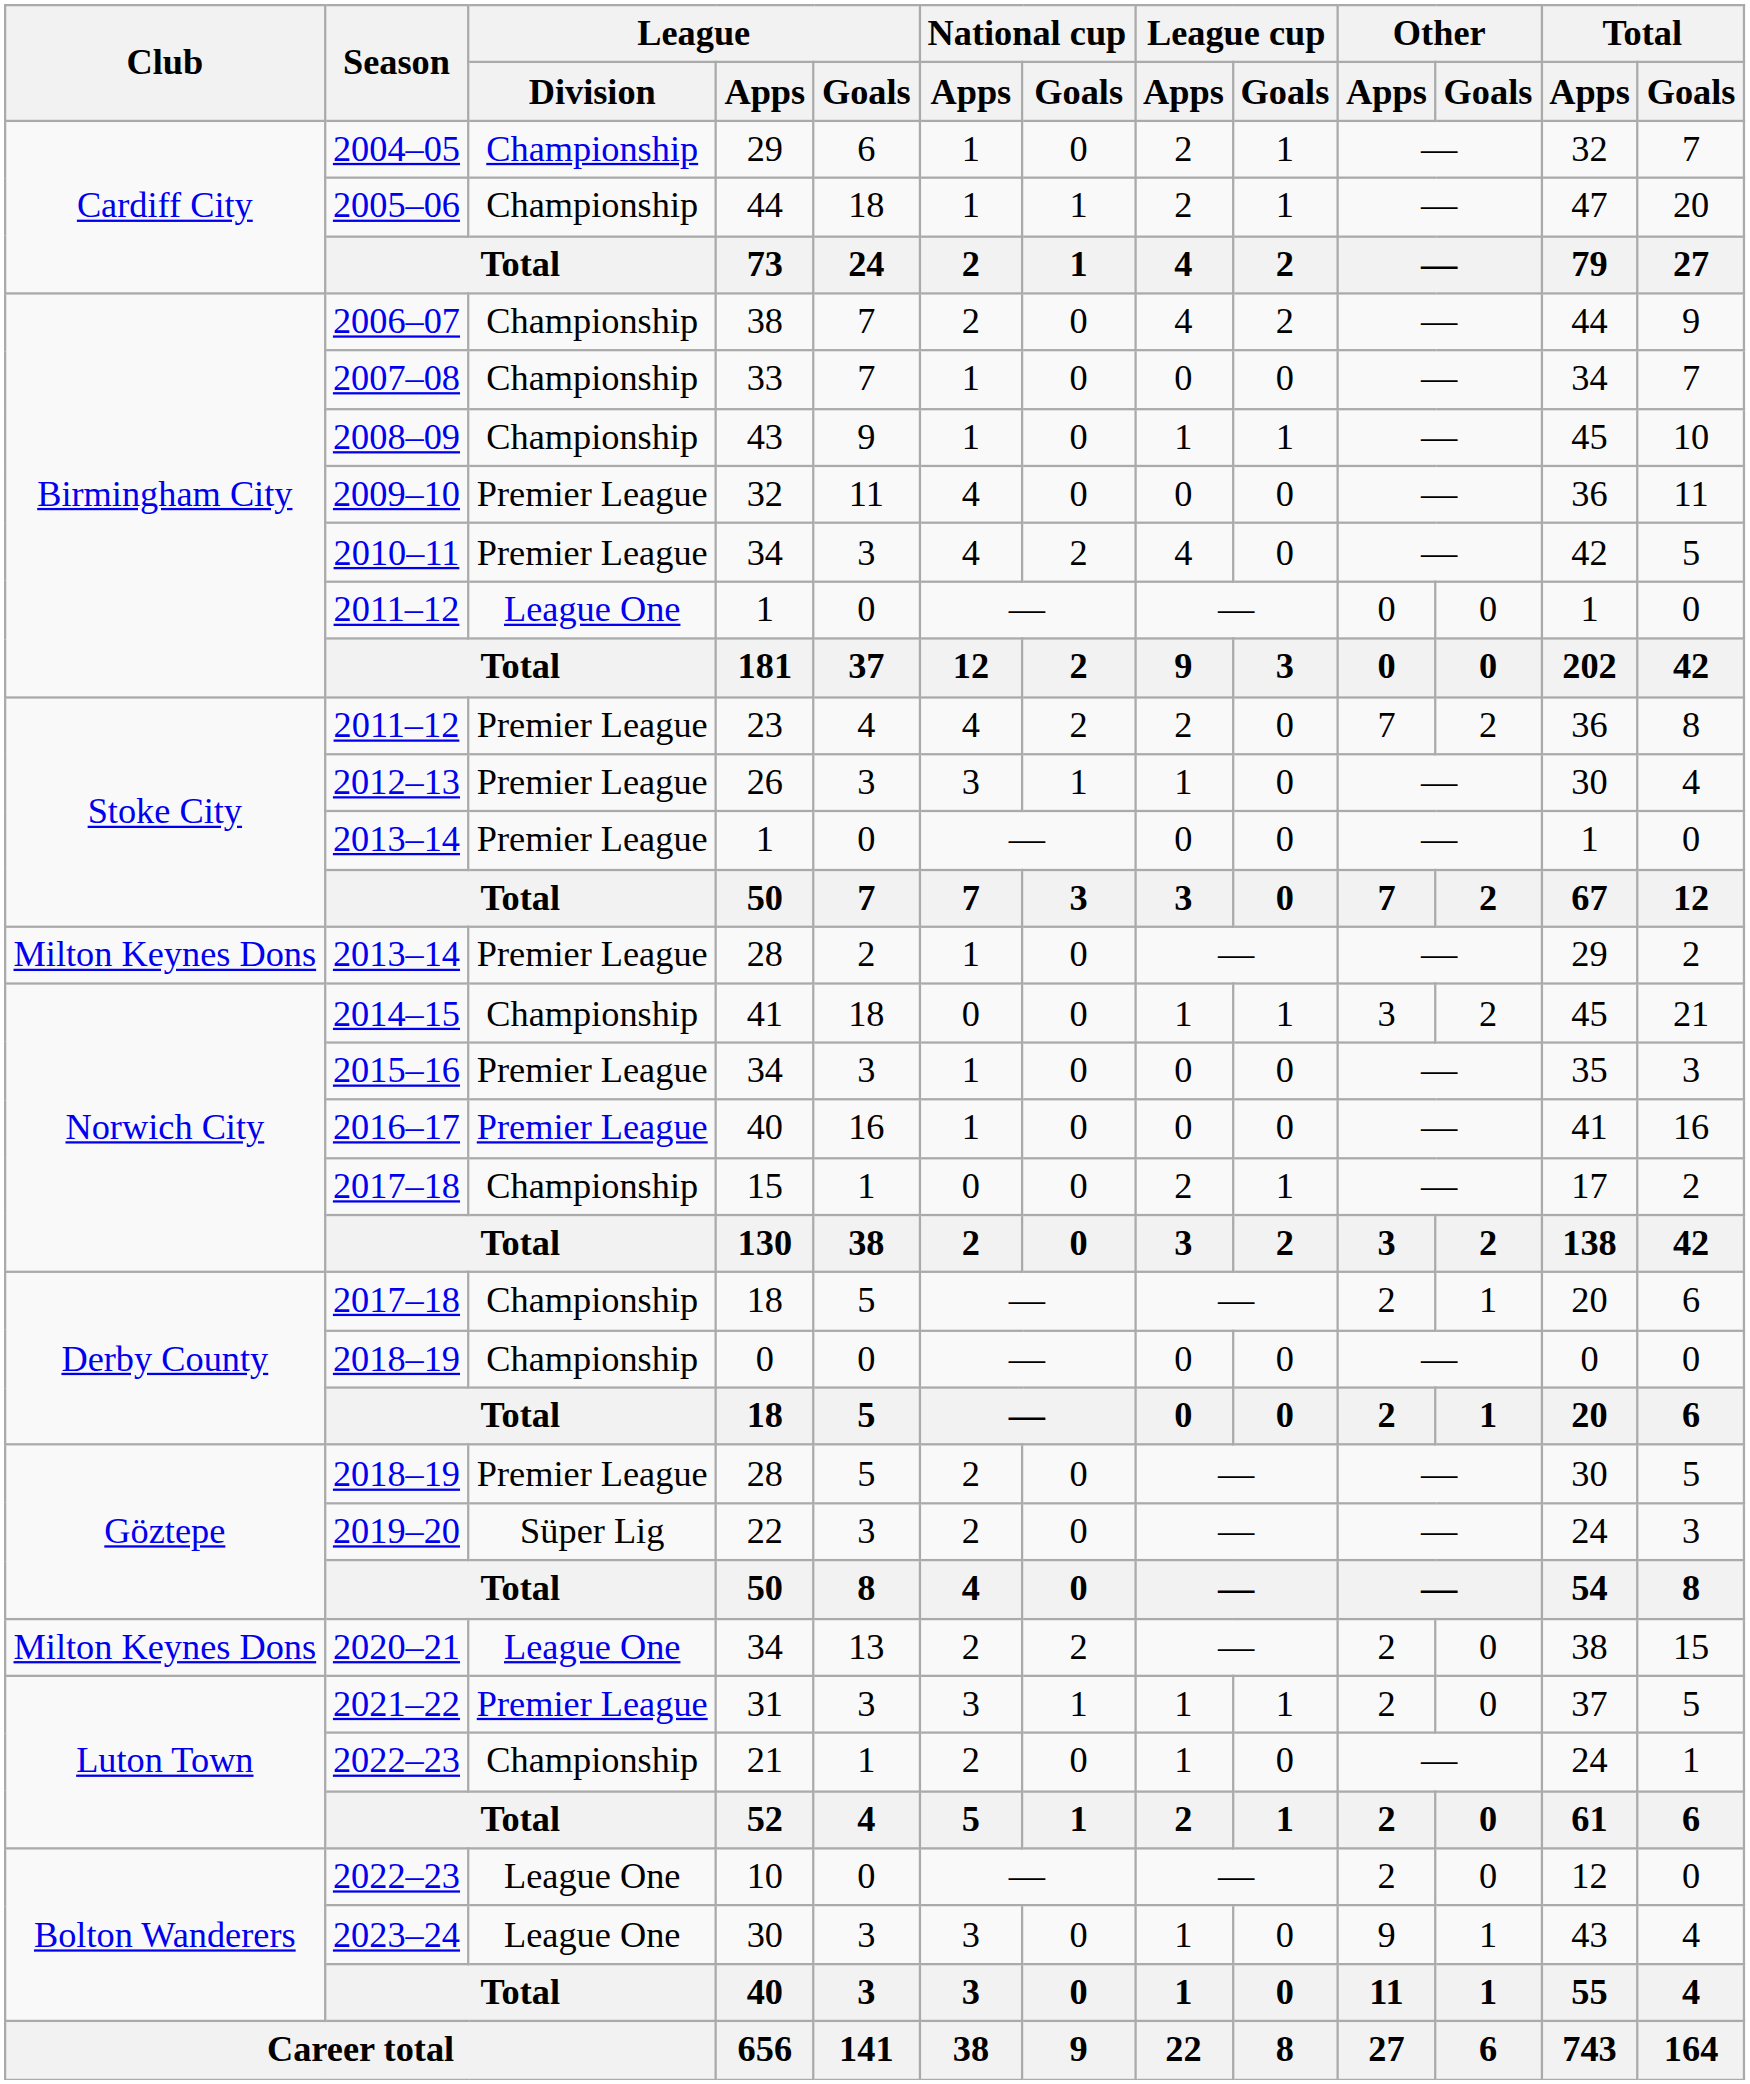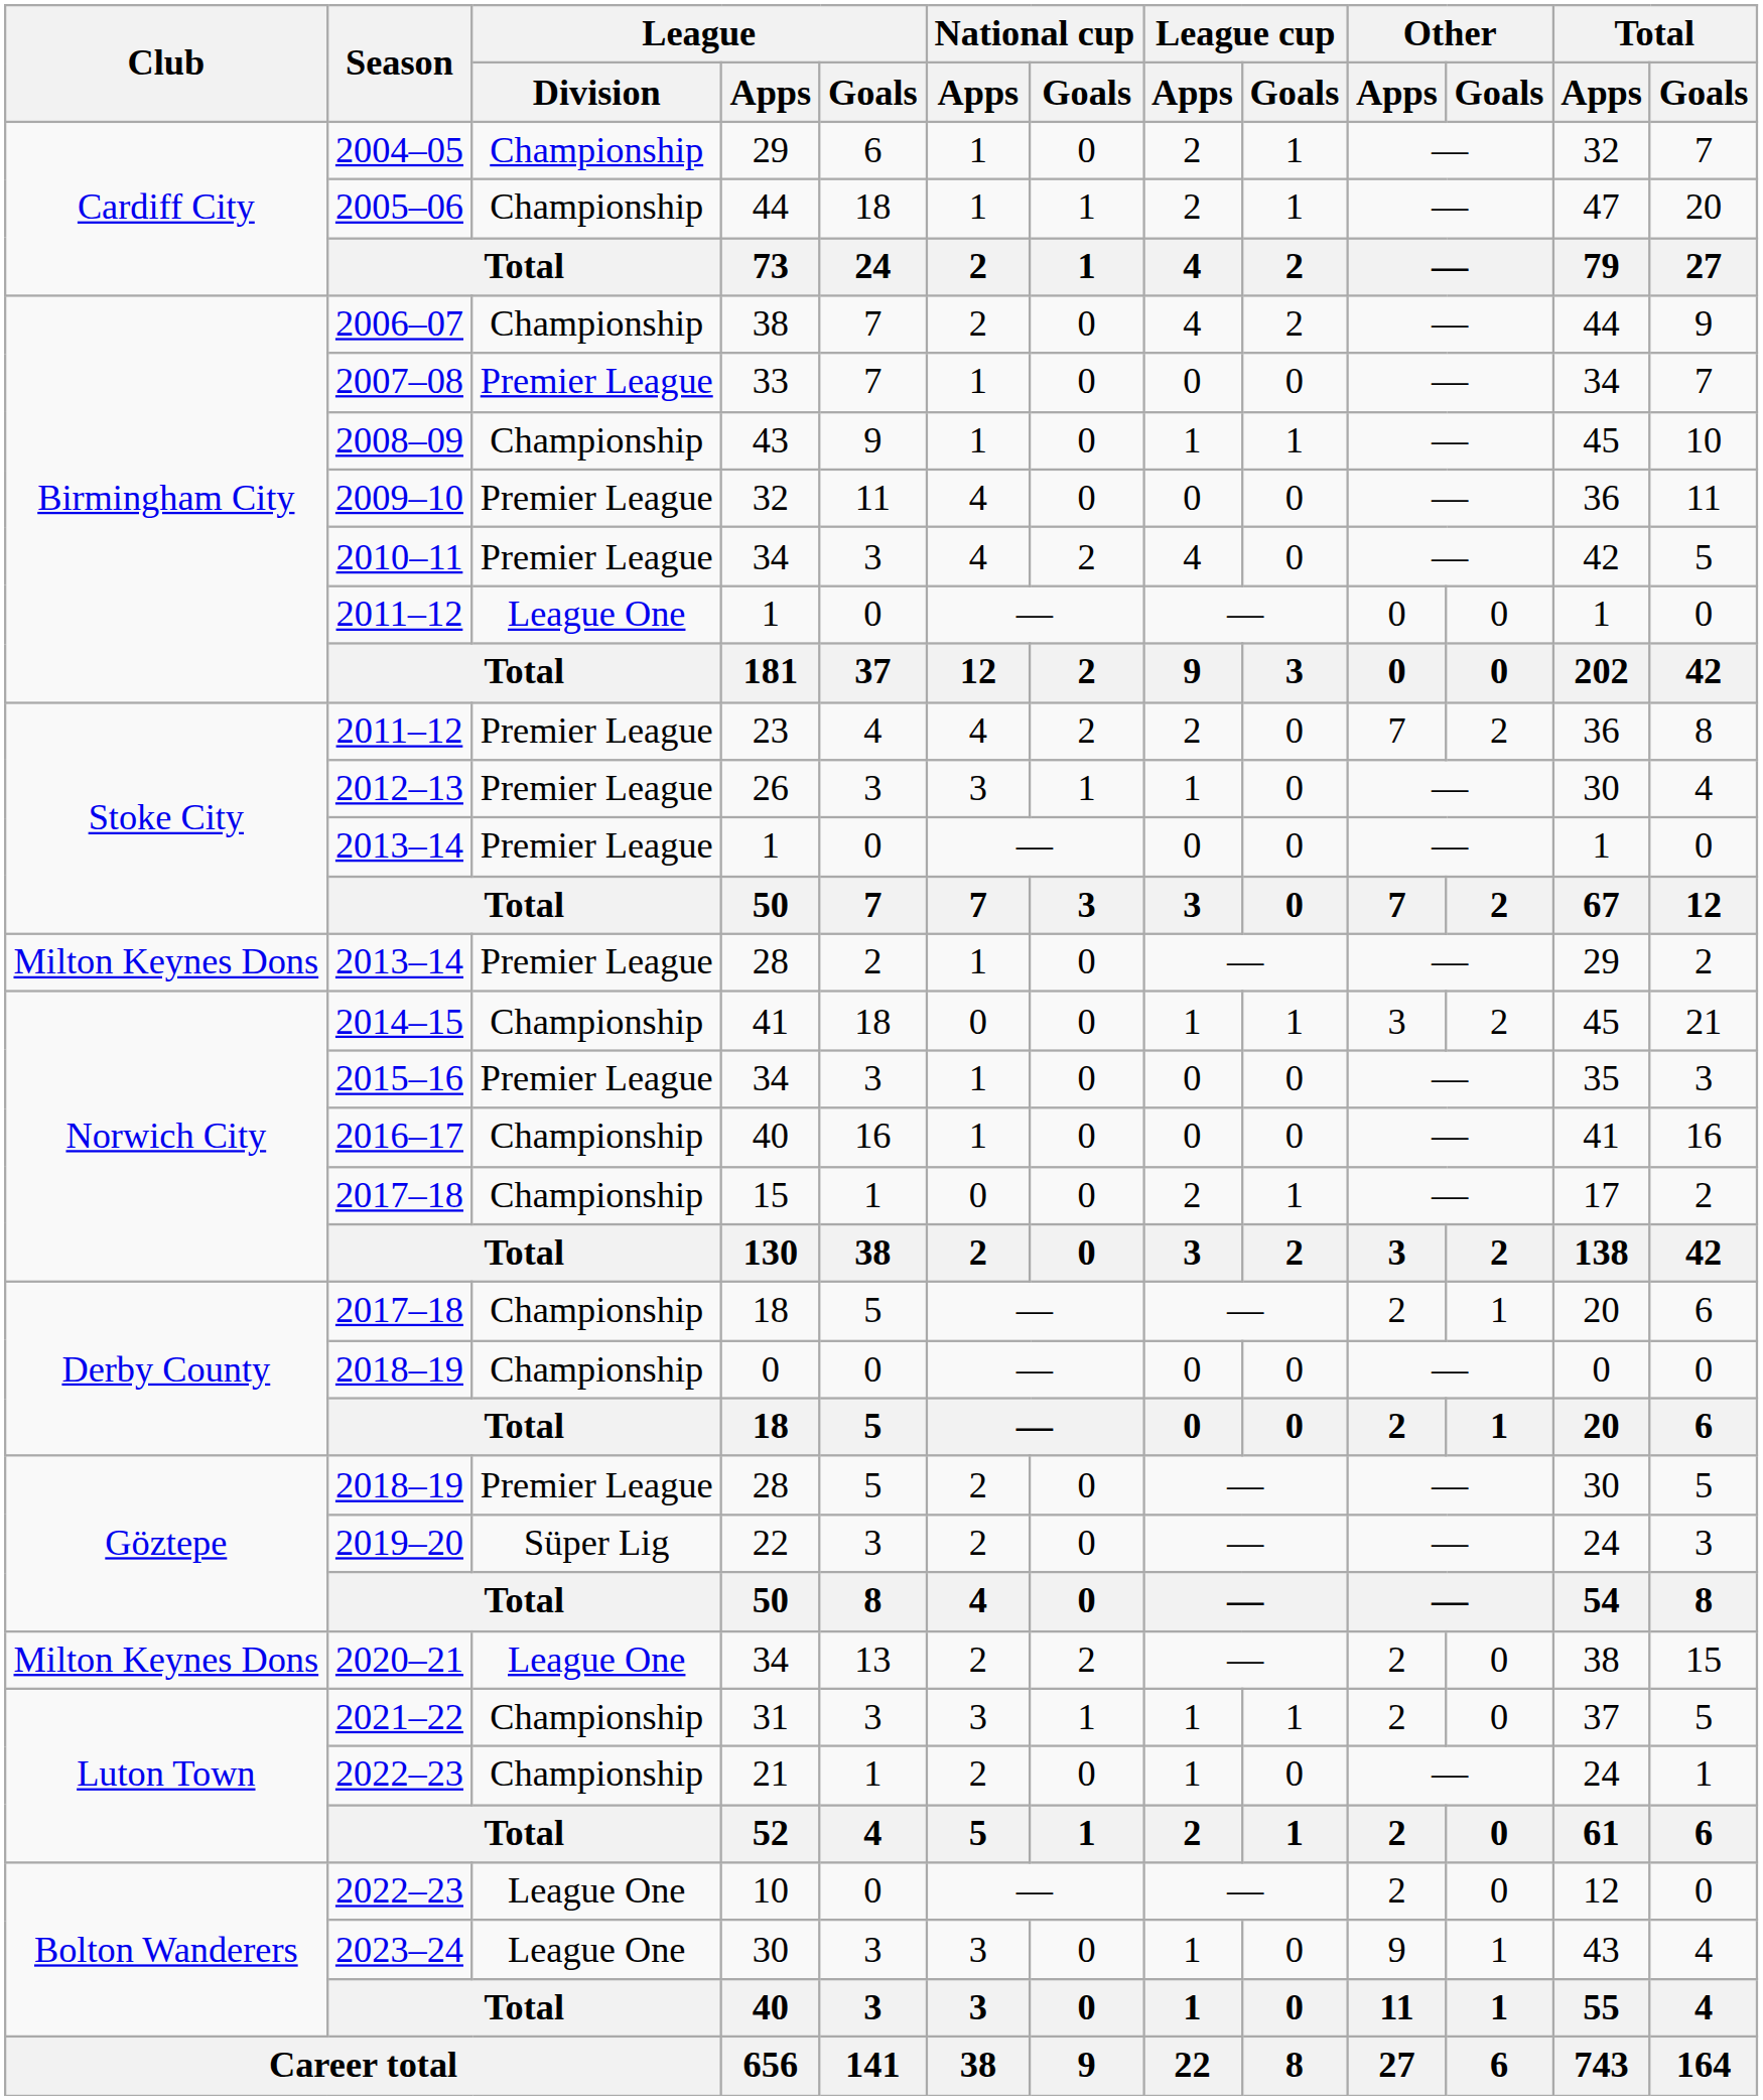33 | League / Division: Championship -> Premier League
2016–17 / 40 | League / Division: Premier League -> Championship
31 | League / Division: Premier League -> Championship
